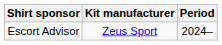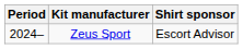columns swapped: Period <-> Shirt sponsor
